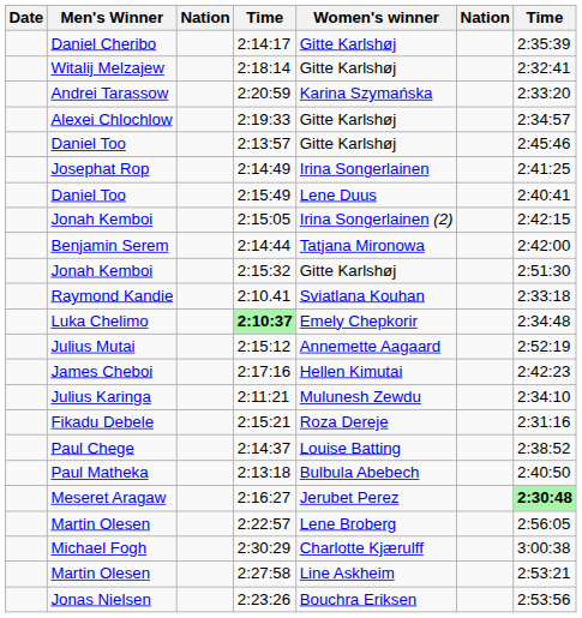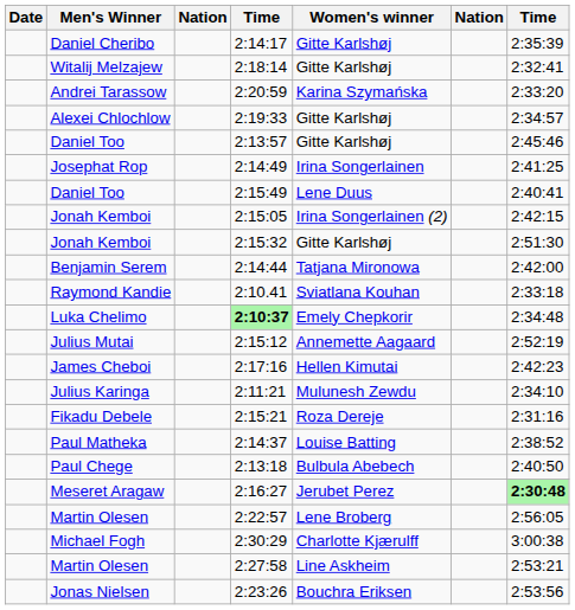rows swapped: 2:14:44 <-> 2:15:32
2:14:37 | Men's Winner: Paul Chege -> Paul Matheka
2:13:18 | Men's Winner: Paul Matheka -> Paul Chege
